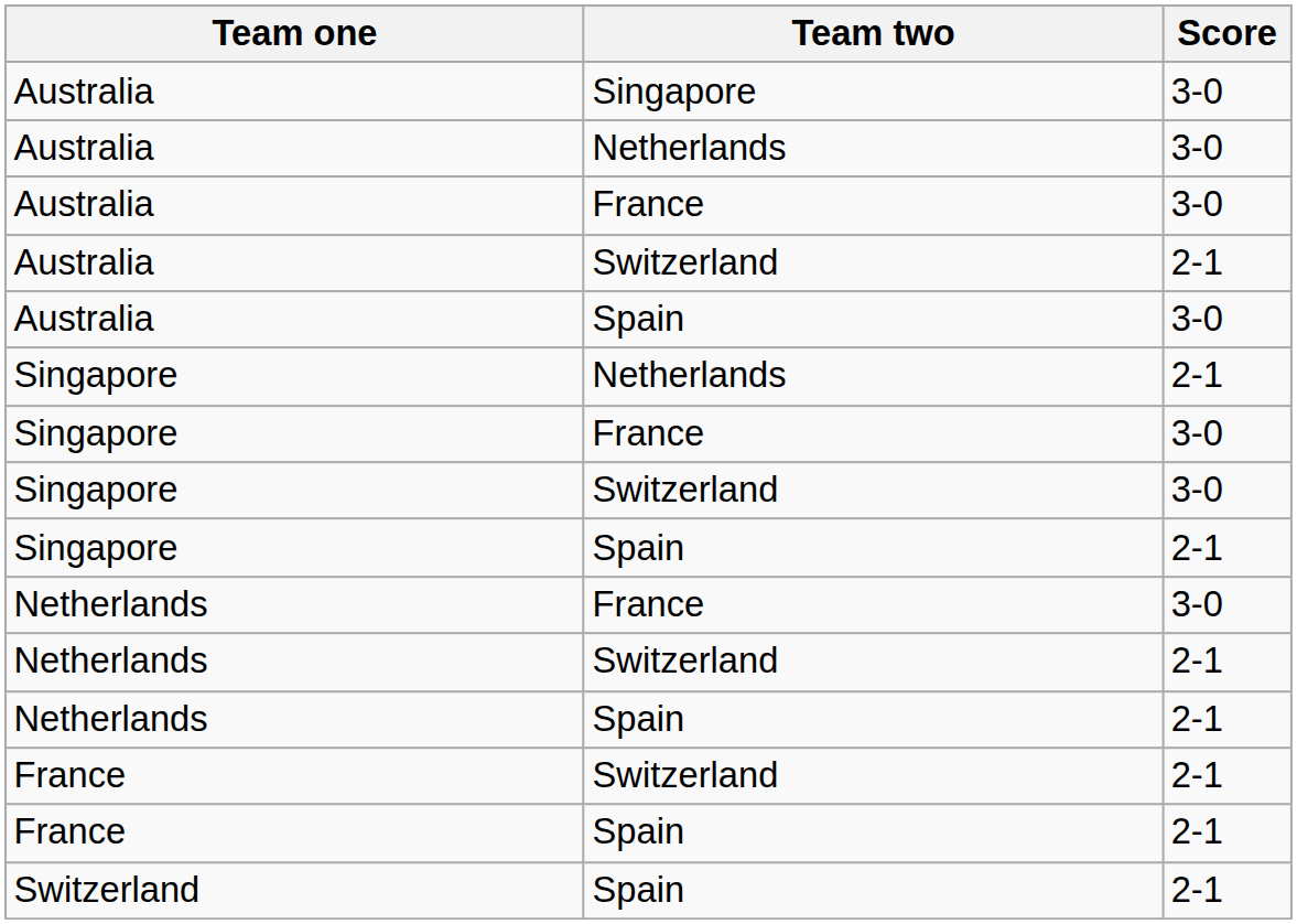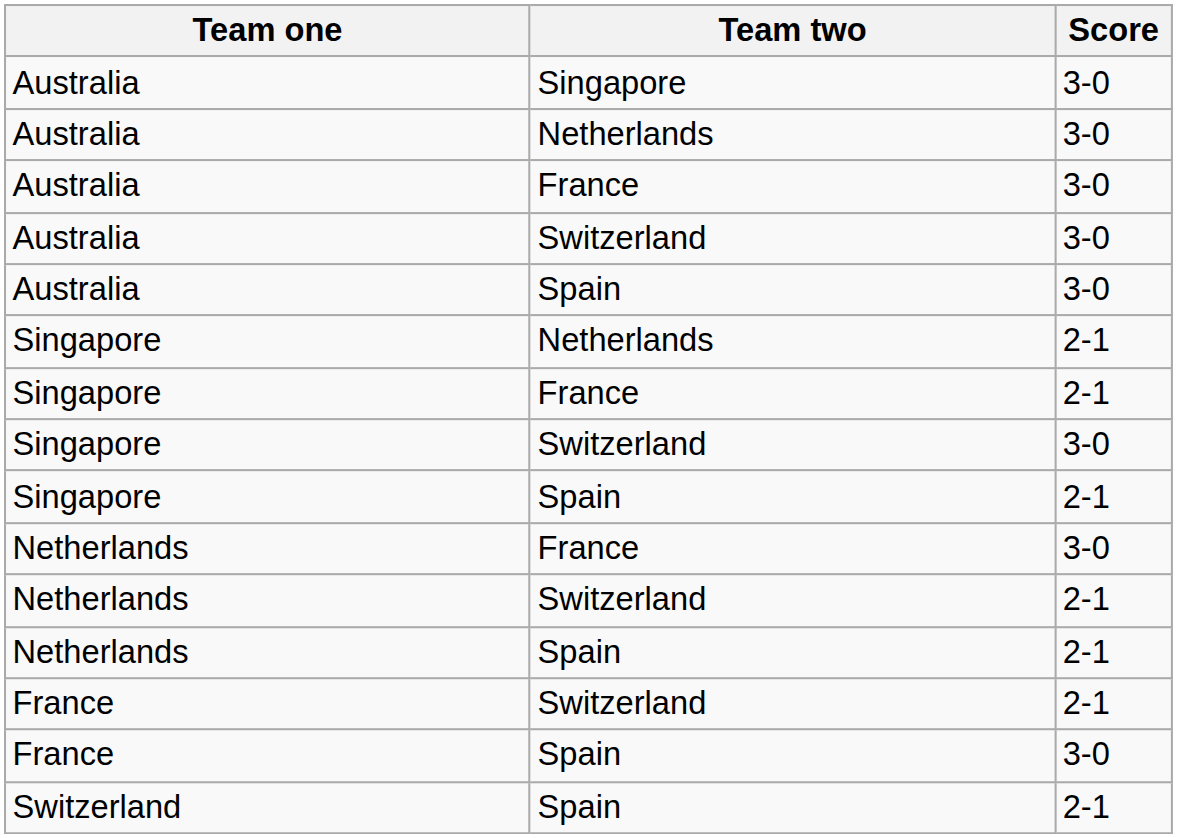Australia / Switzerland | Score: 2-1 -> 3-0
Singapore / France | Score: 3-0 -> 2-1
France / Spain | Score: 2-1 -> 3-0
